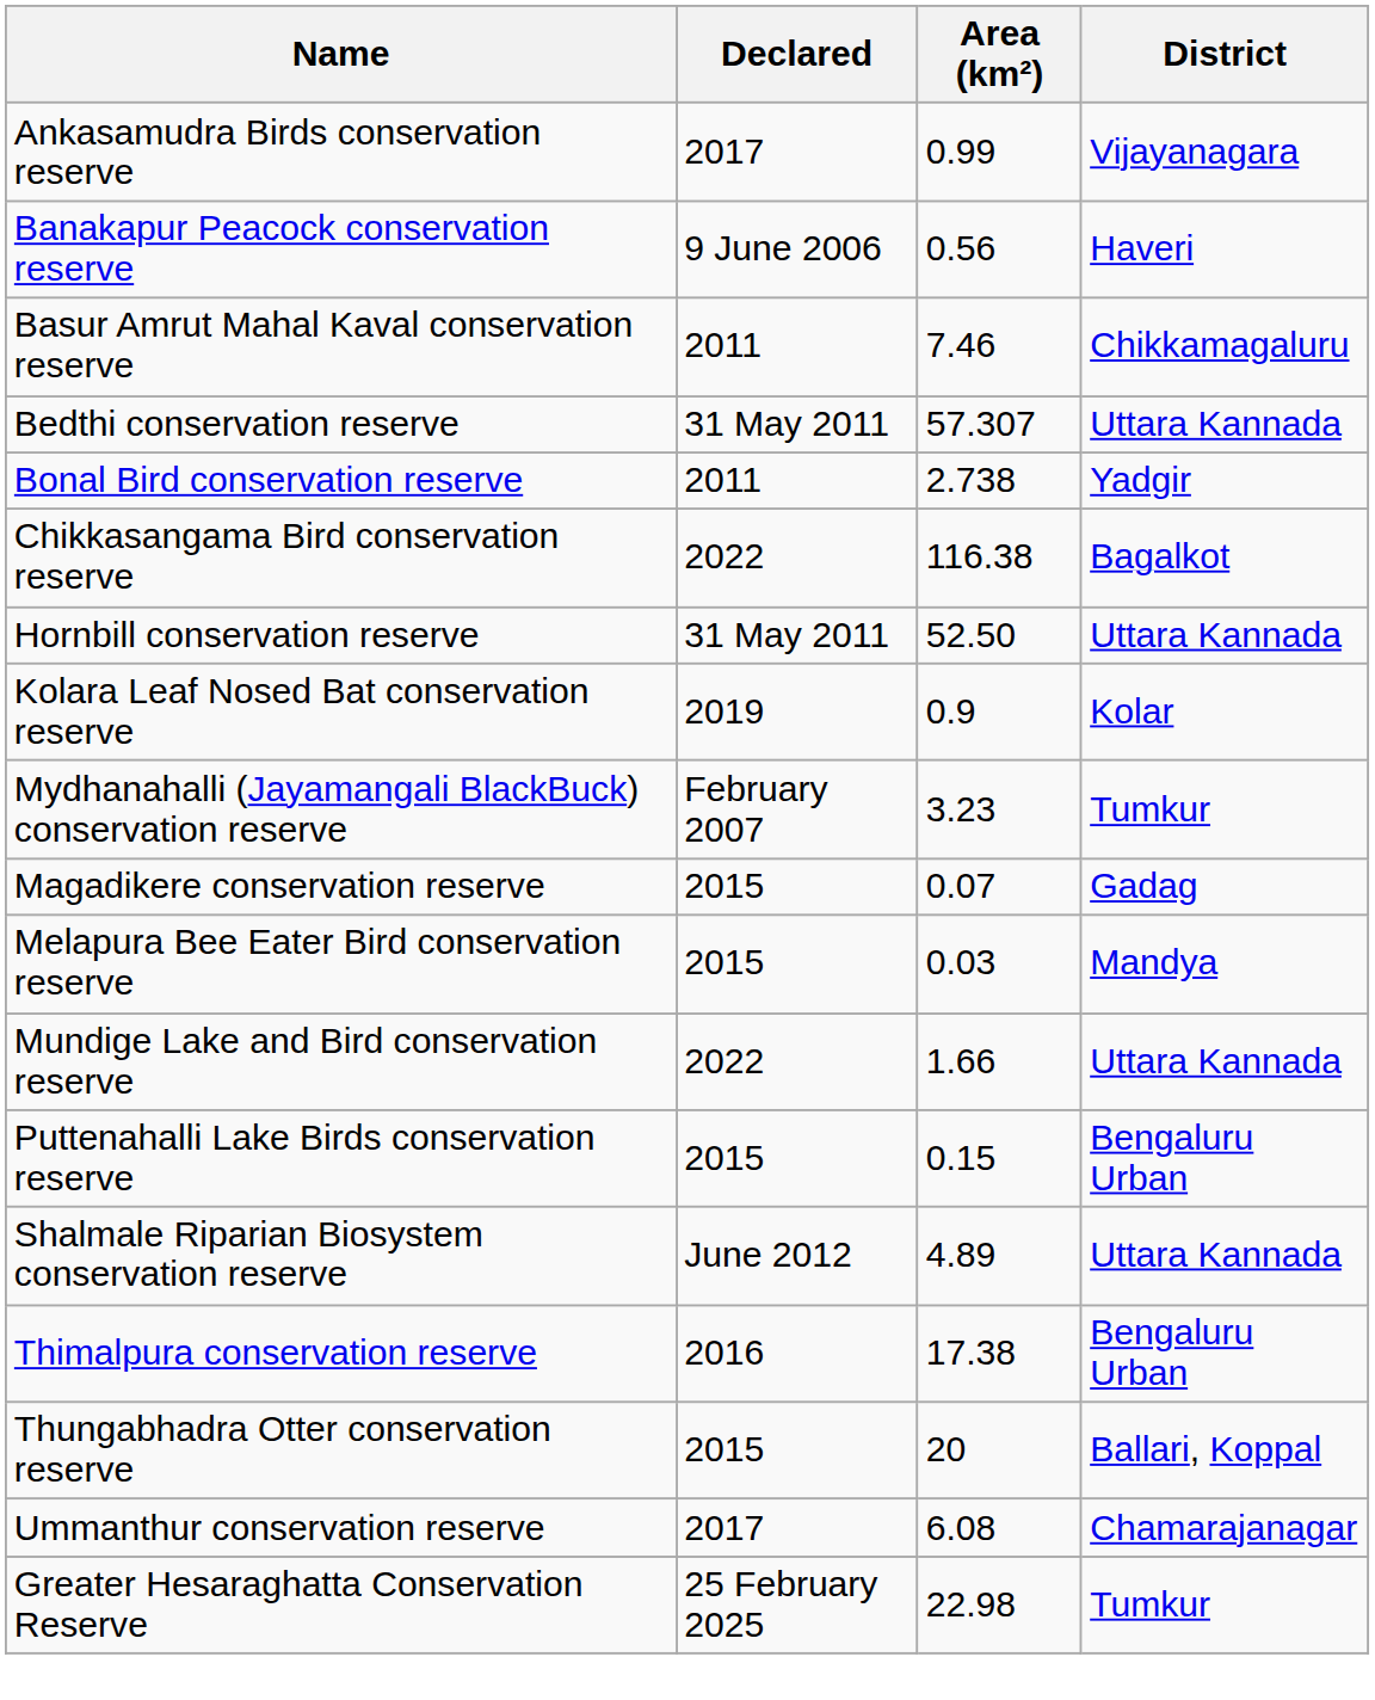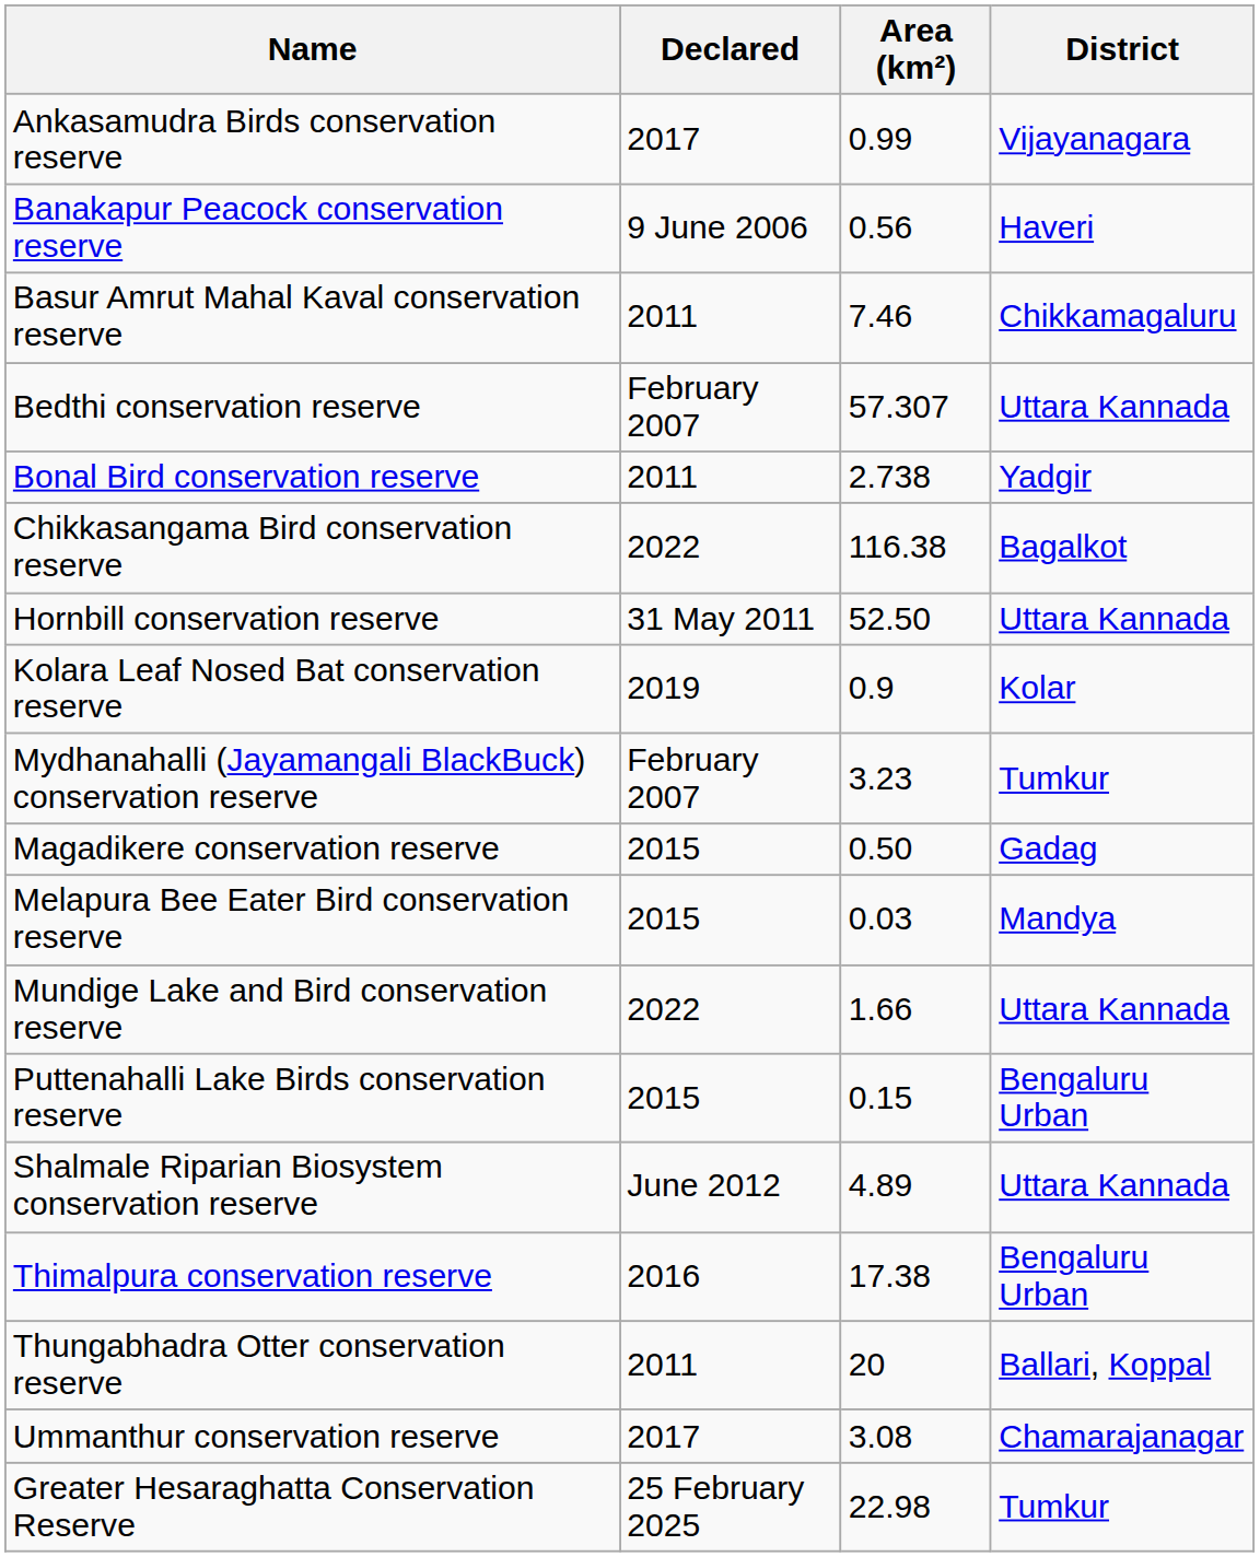Bedthi conservation reserve | Declared: 31 May 2011 -> February 2007
Magadikere conservation reserve | Area (km²): 0.07 -> 0.50
Thungabhadra Otter conservation reserve | Declared: 2015 -> 2011
Ummanthur conservation reserve | Area (km²): 6.08 -> 3.08
